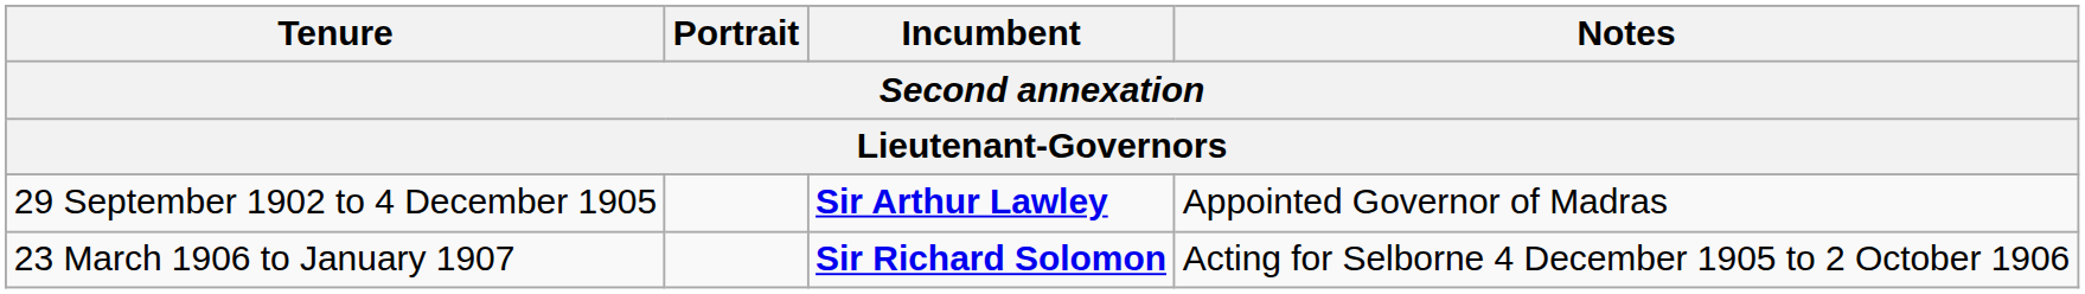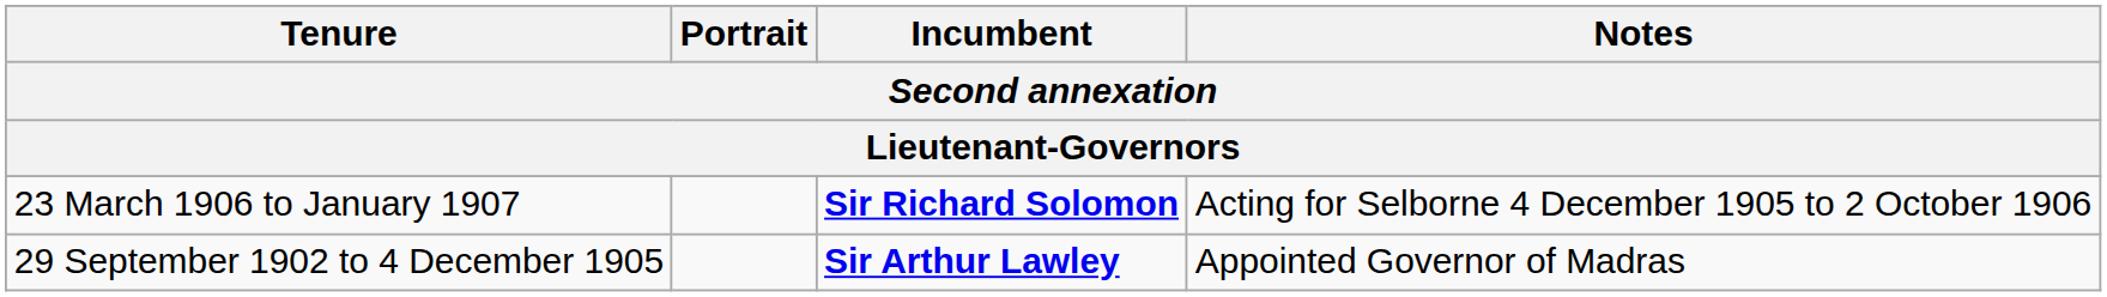rows swapped: 29 September 1902 to 4 December 1905 <-> 23 March 1906 to January 1907
